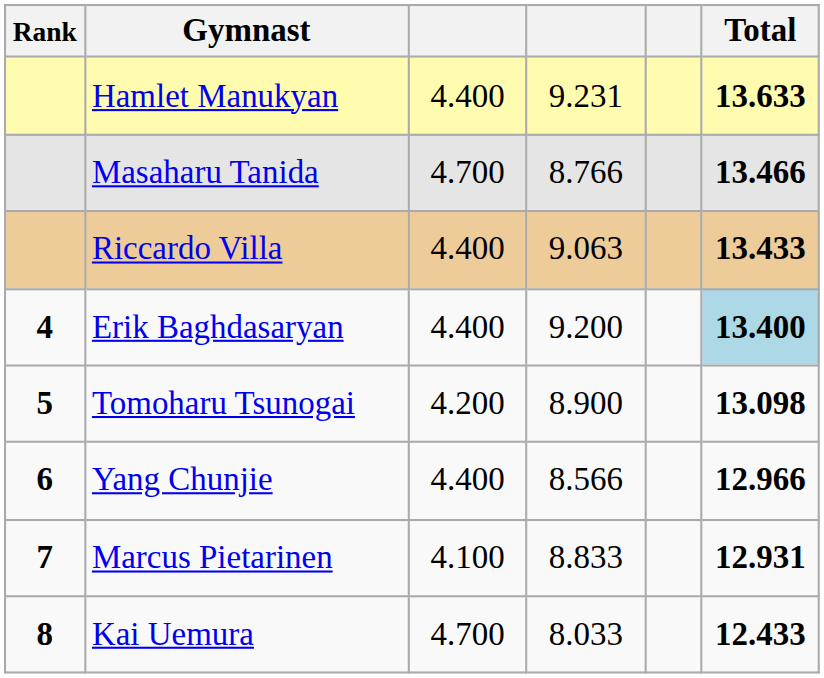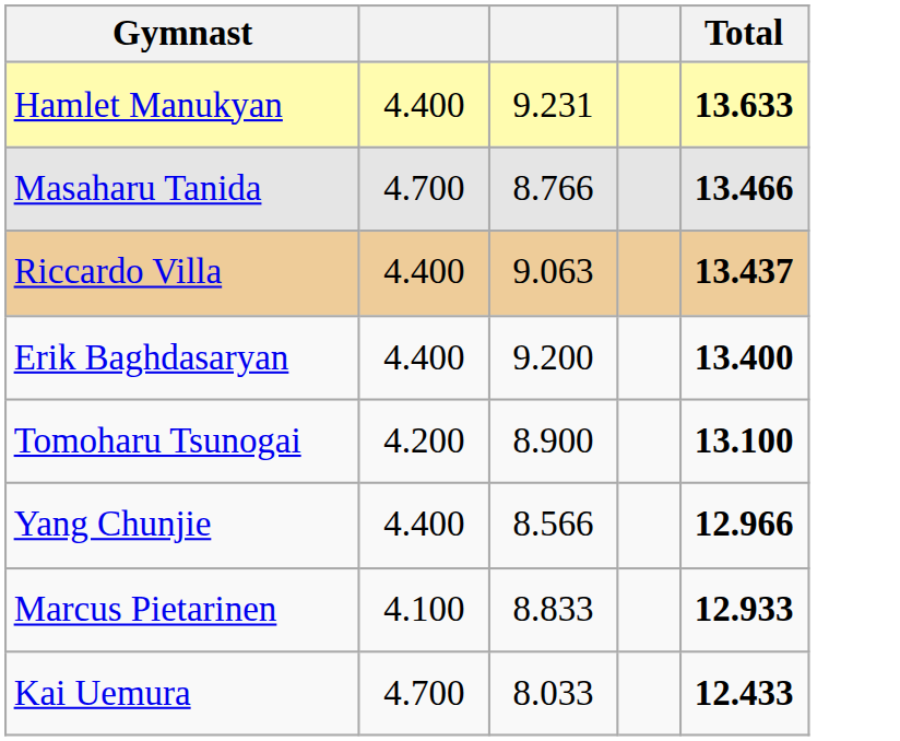- column: Rank | 4 | 5 | 6 | 7 | 8
Riccardo Villa | Total: 13.433 -> 13.437
Erik Baghdasaryan | Total: lightblue background -> no background
Tomoharu Tsunogai | Total: 13.098 -> 13.100
Marcus Pietarinen | Total: 12.931 -> 12.933
